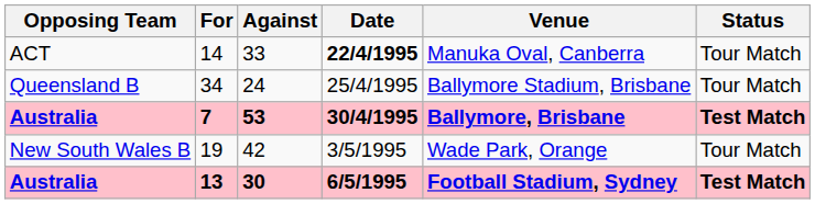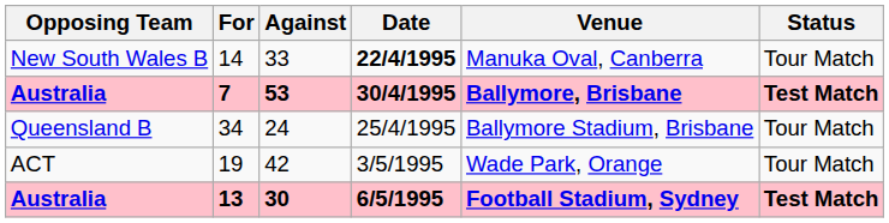33 | Opposing Team: ACT -> New South Wales B
rows swapped: 24 <-> 53
42 | Opposing Team: New South Wales B -> ACT
